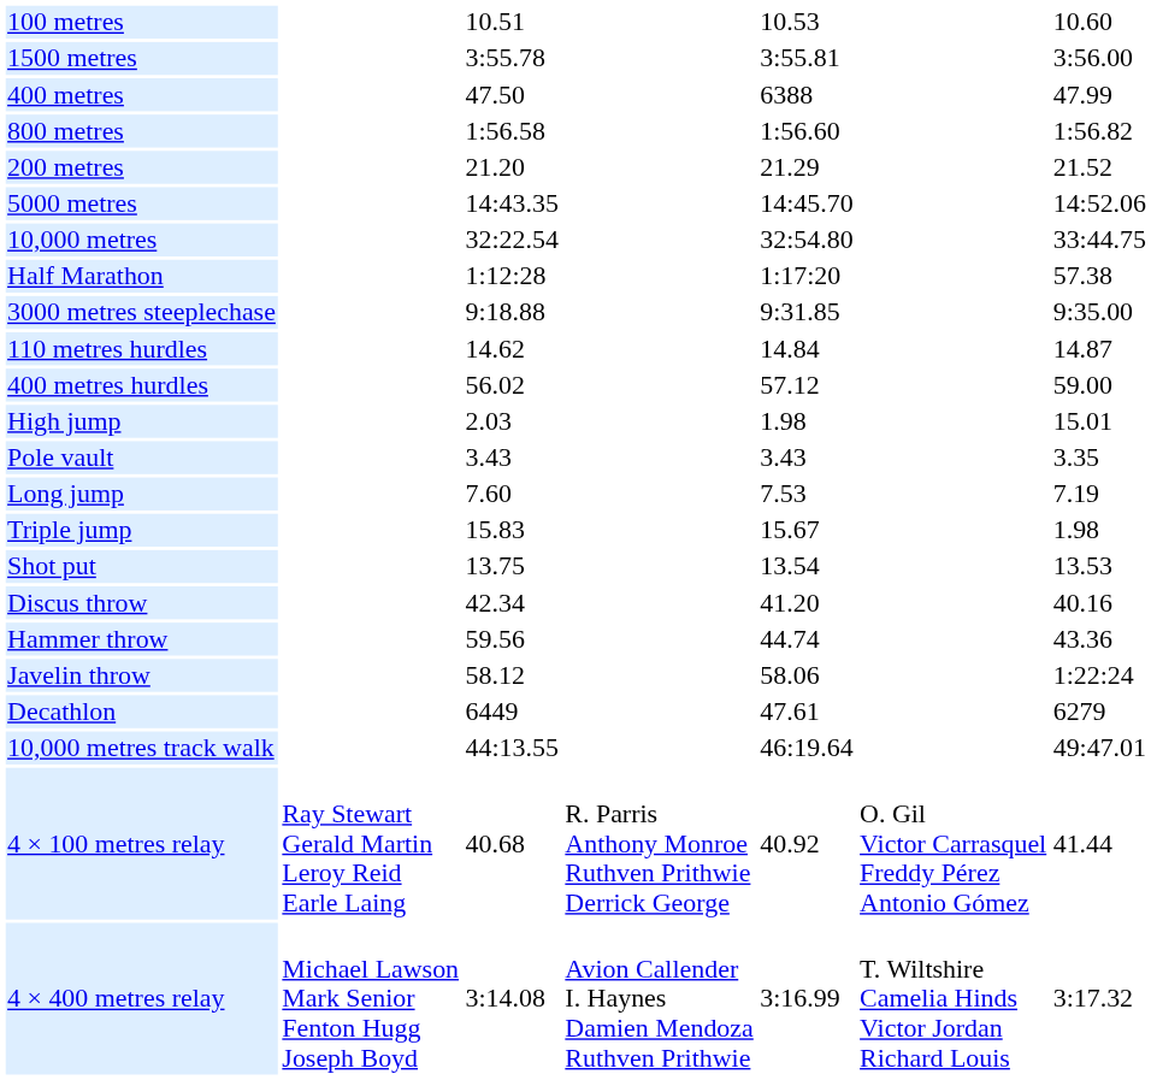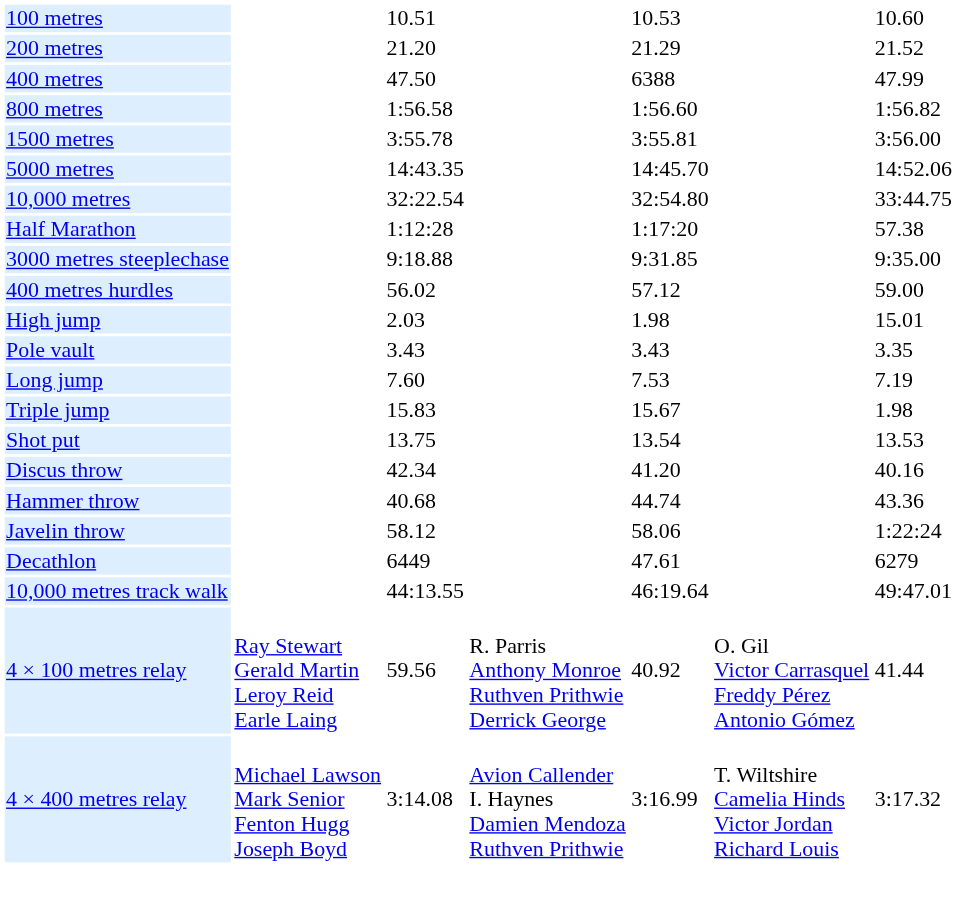rows swapped: 200 metres <-> 1500 metres
- row: 110 metres hurdles | 14.62 | 14.84 | 14.87
Hammer throw | column 3: 59.56 -> 40.68
4 × 100 metres relay | column 3: 40.68 -> 59.56
